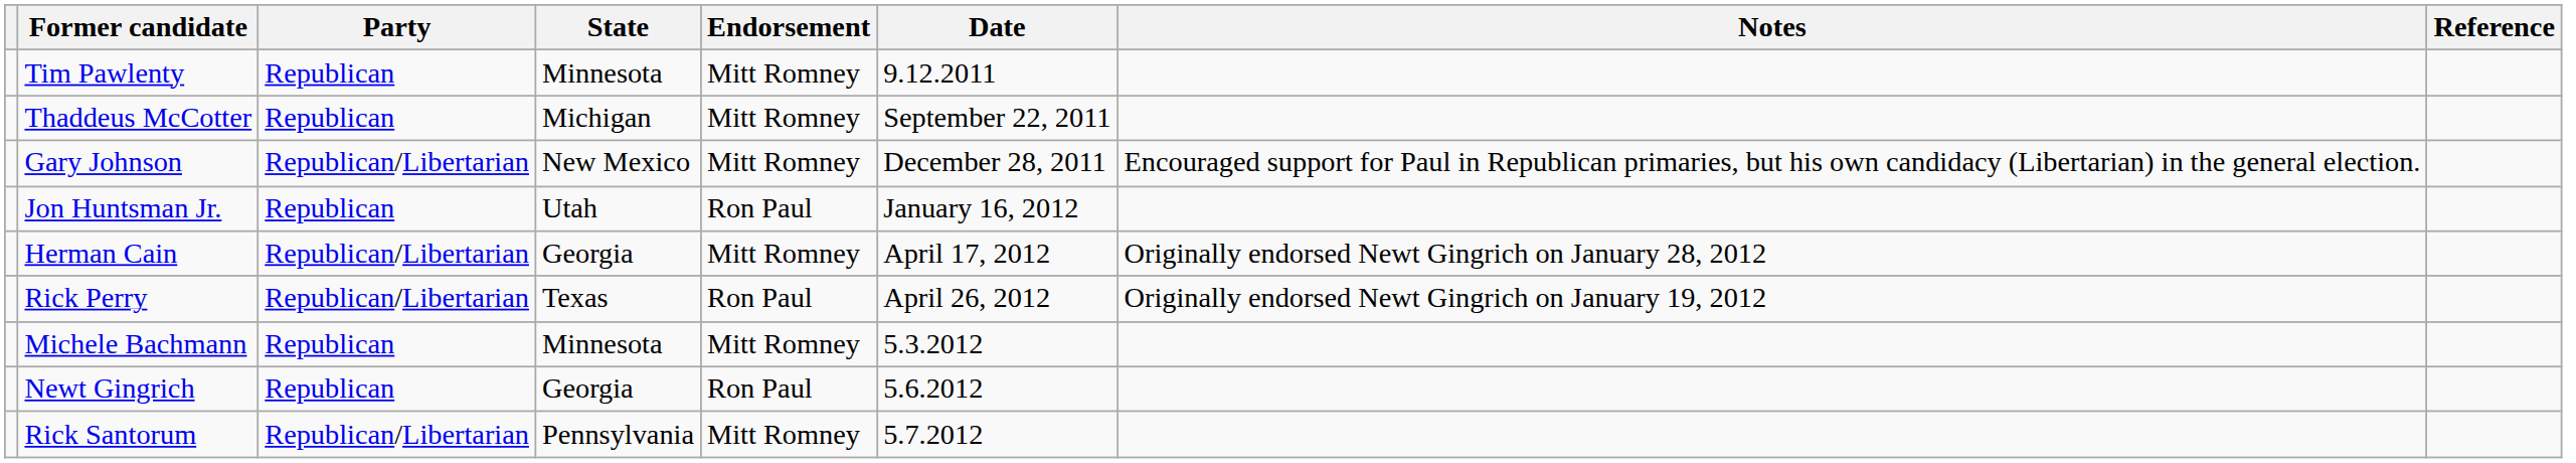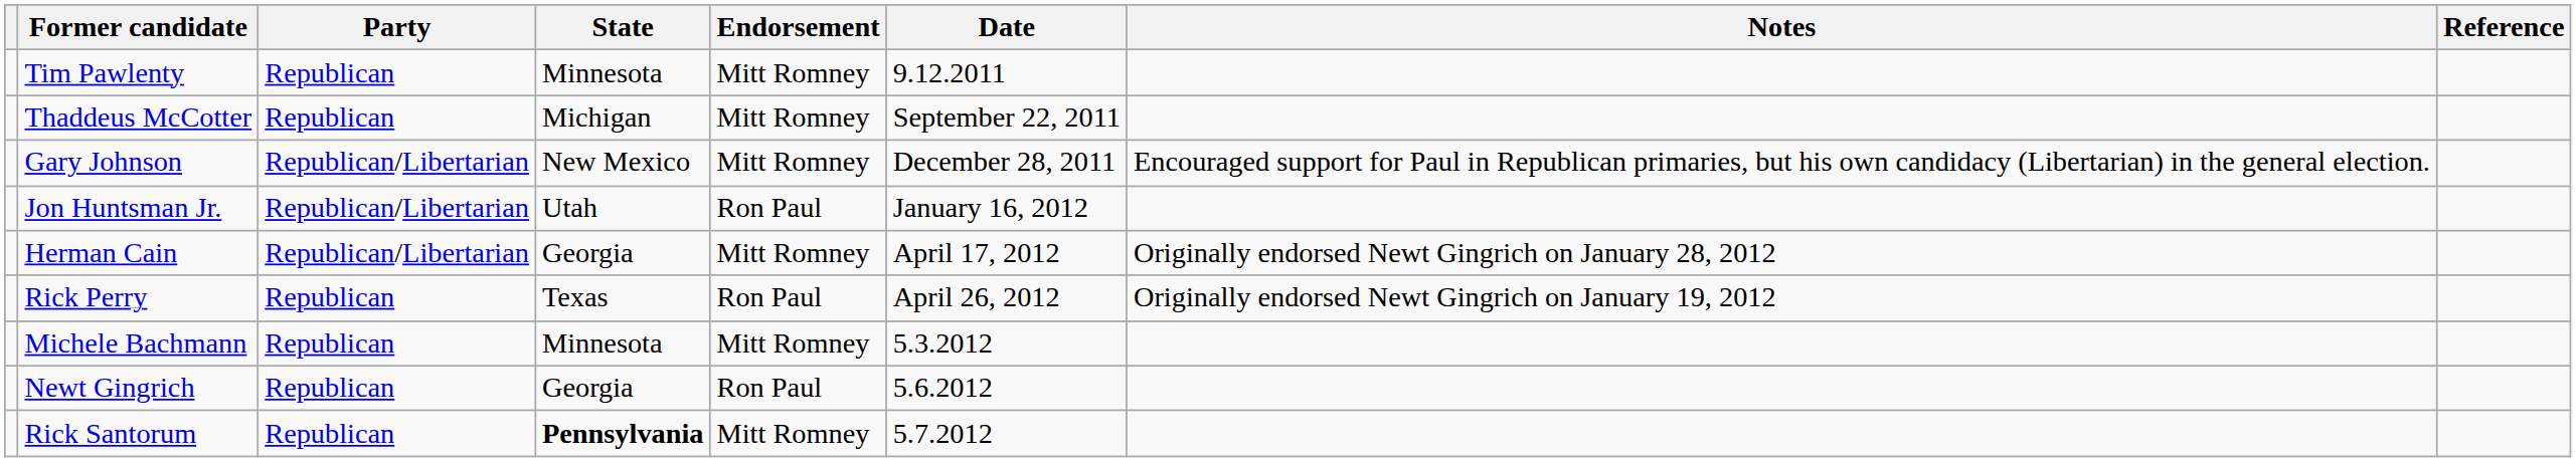Jon Huntsman Jr. | Party: Republican -> Republican/Libertarian
Rick Perry | Party: Republican/Libertarian -> Republican
Rick Santorum | Party: Republican/Libertarian -> Republican
Rick Santorum | State: normal -> bold
